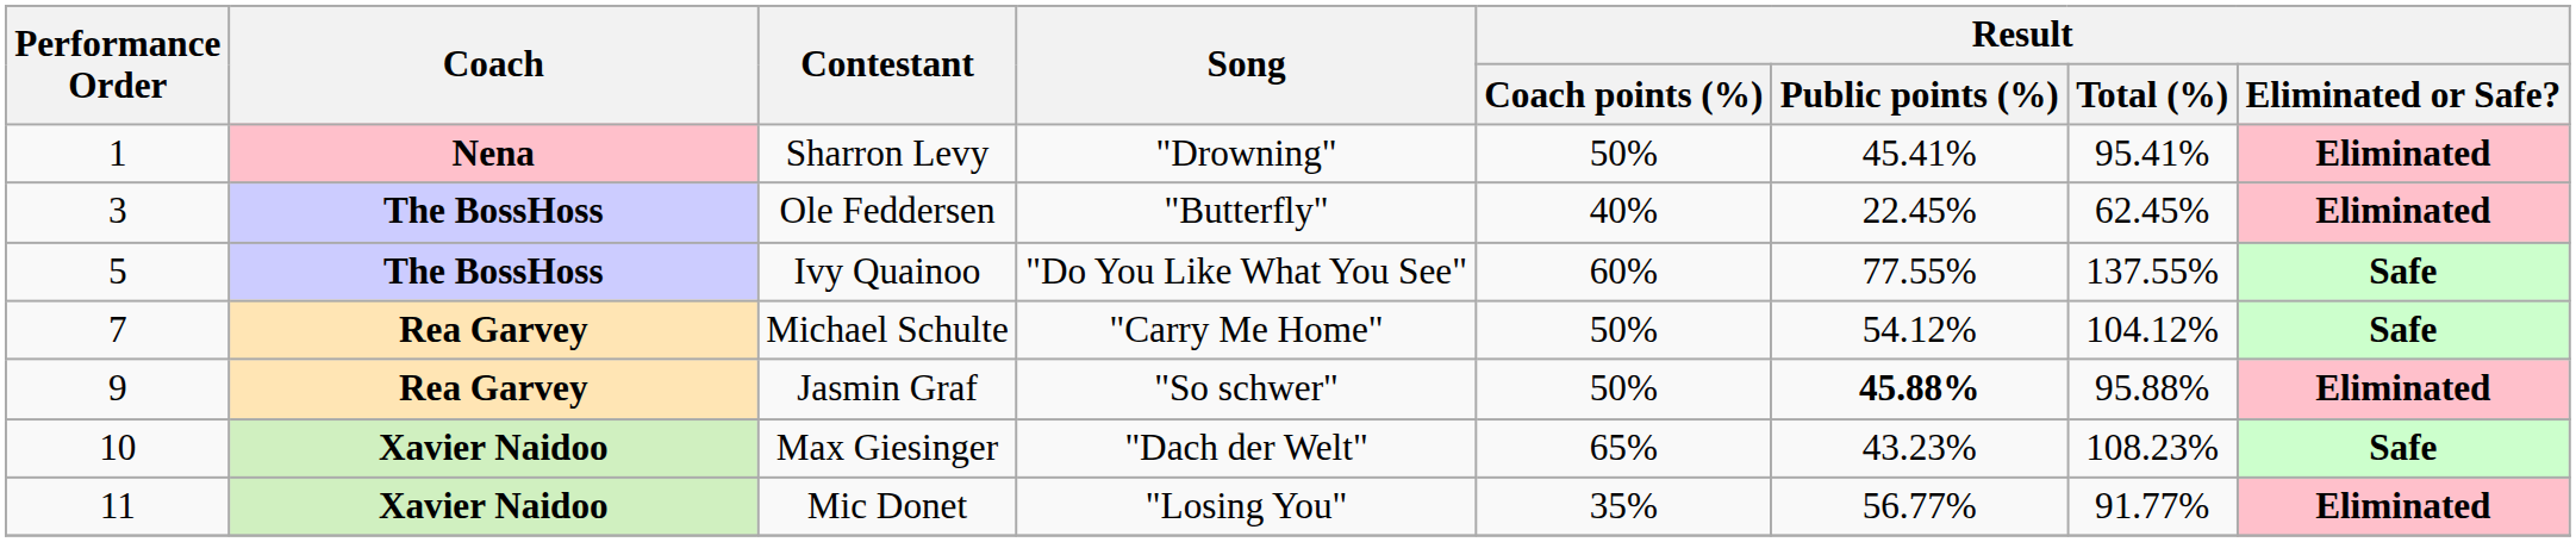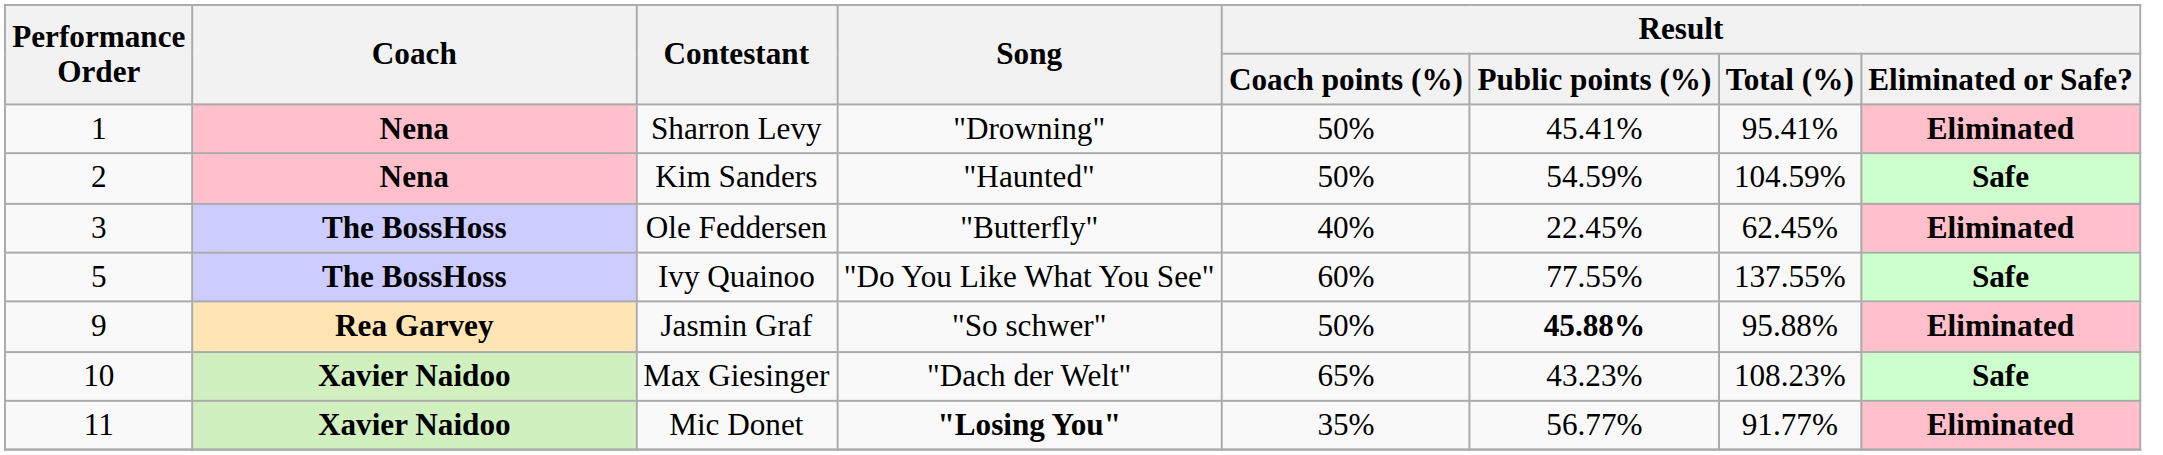+ row: 2 | Nena | Kim Sanders | "Haunted" | 50% | 54.59% | 104.59% | Safe
- row: 7 | Rea Garvey | Michael Schulte | "Carry Me Home" | 50% | 54.12% | 104.12% | Safe
Mic Donet | Song: normal -> bold
